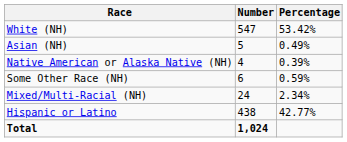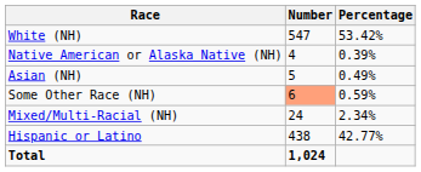rows swapped: Native American or Alaska Native (NH) <-> Asian (NH)
Some Other Race (NH) | Number: no background -> lightsalmon background
